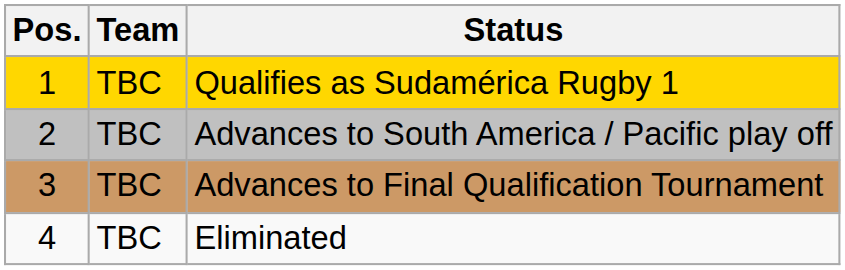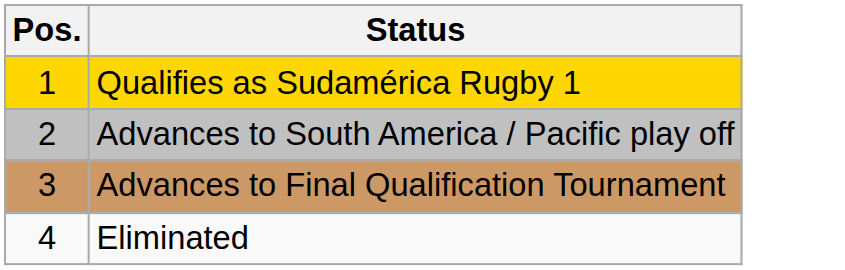- column: Team | TBC | TBC | TBC | TBC
